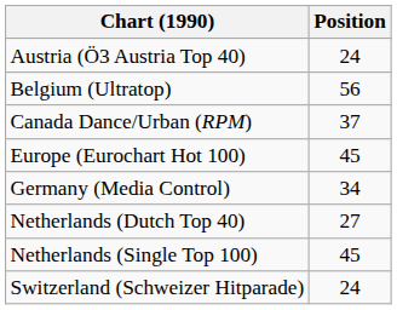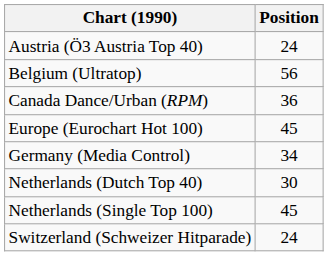Canada Dance/Urban (RPM) | Position: 37 -> 36
Netherlands (Dutch Top 40) | Position: 27 -> 30
